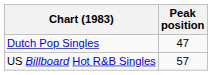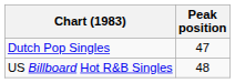US Billboard Hot R&B Singles | Peak position: 57 -> 48
